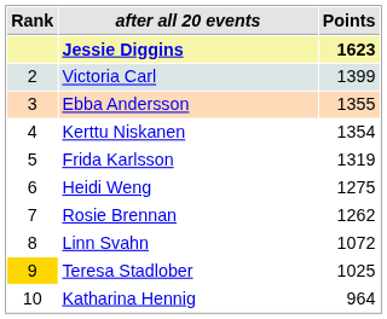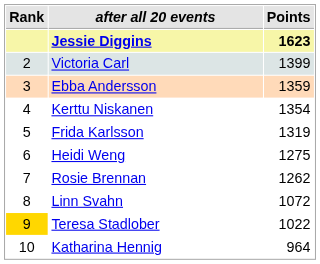Ebba Andersson | Points: 1355 -> 1359
Teresa Stadlober | Points: 1025 -> 1022
